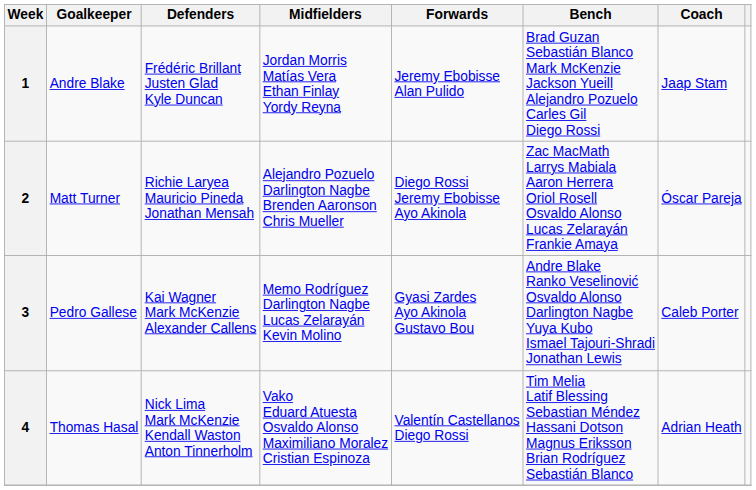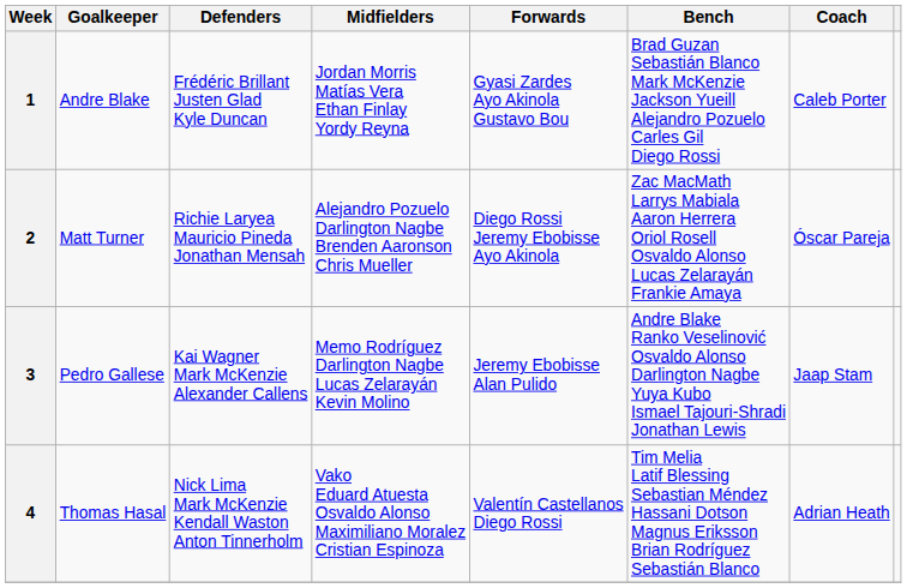1 | Forwards: Jeremy Ebobisse Alan Pulido -> Gyasi Zardes Ayo Akinola Gustavo Bou
1 | Coach: Jaap Stam -> Caleb Porter
3 | Forwards: Gyasi Zardes Ayo Akinola Gustavo Bou -> Jeremy Ebobisse Alan Pulido
3 | Coach: Caleb Porter -> Jaap Stam
